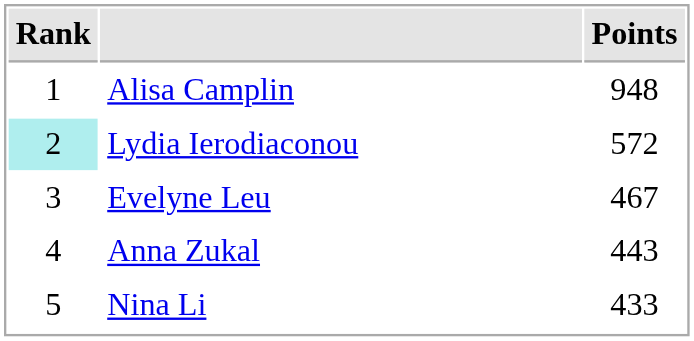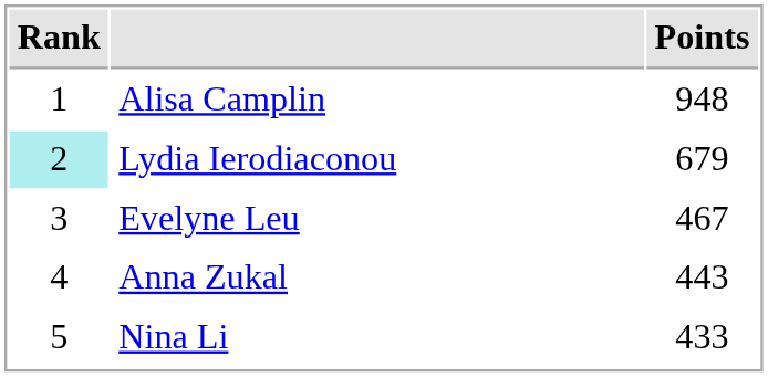Lydia Ierodiaconou | Points: 572 -> 679
